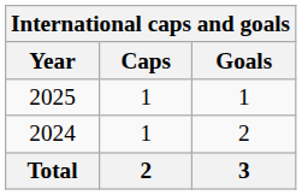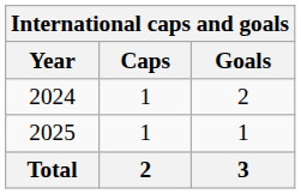rows swapped: 2024 <-> 2025
